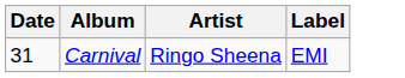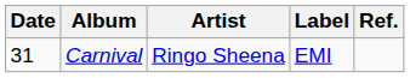+ column: Ref.
